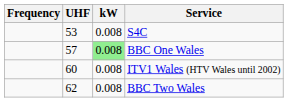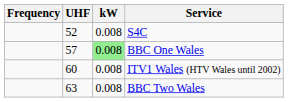S4C | UHF: 53 -> 52
BBC Two Wales | UHF: 62 -> 63
